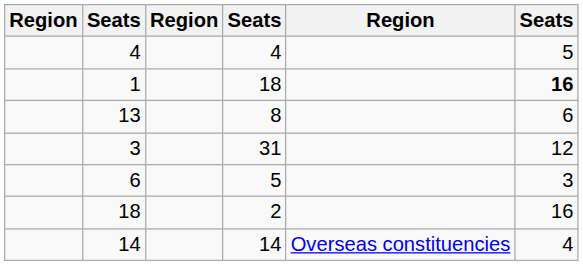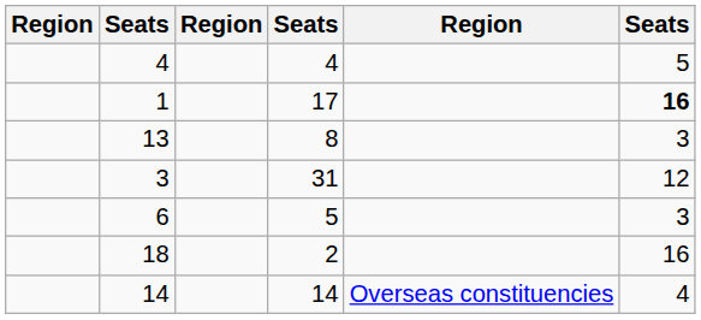1 | column 4: 18 -> 17
13 | column 6: 6 -> 3
